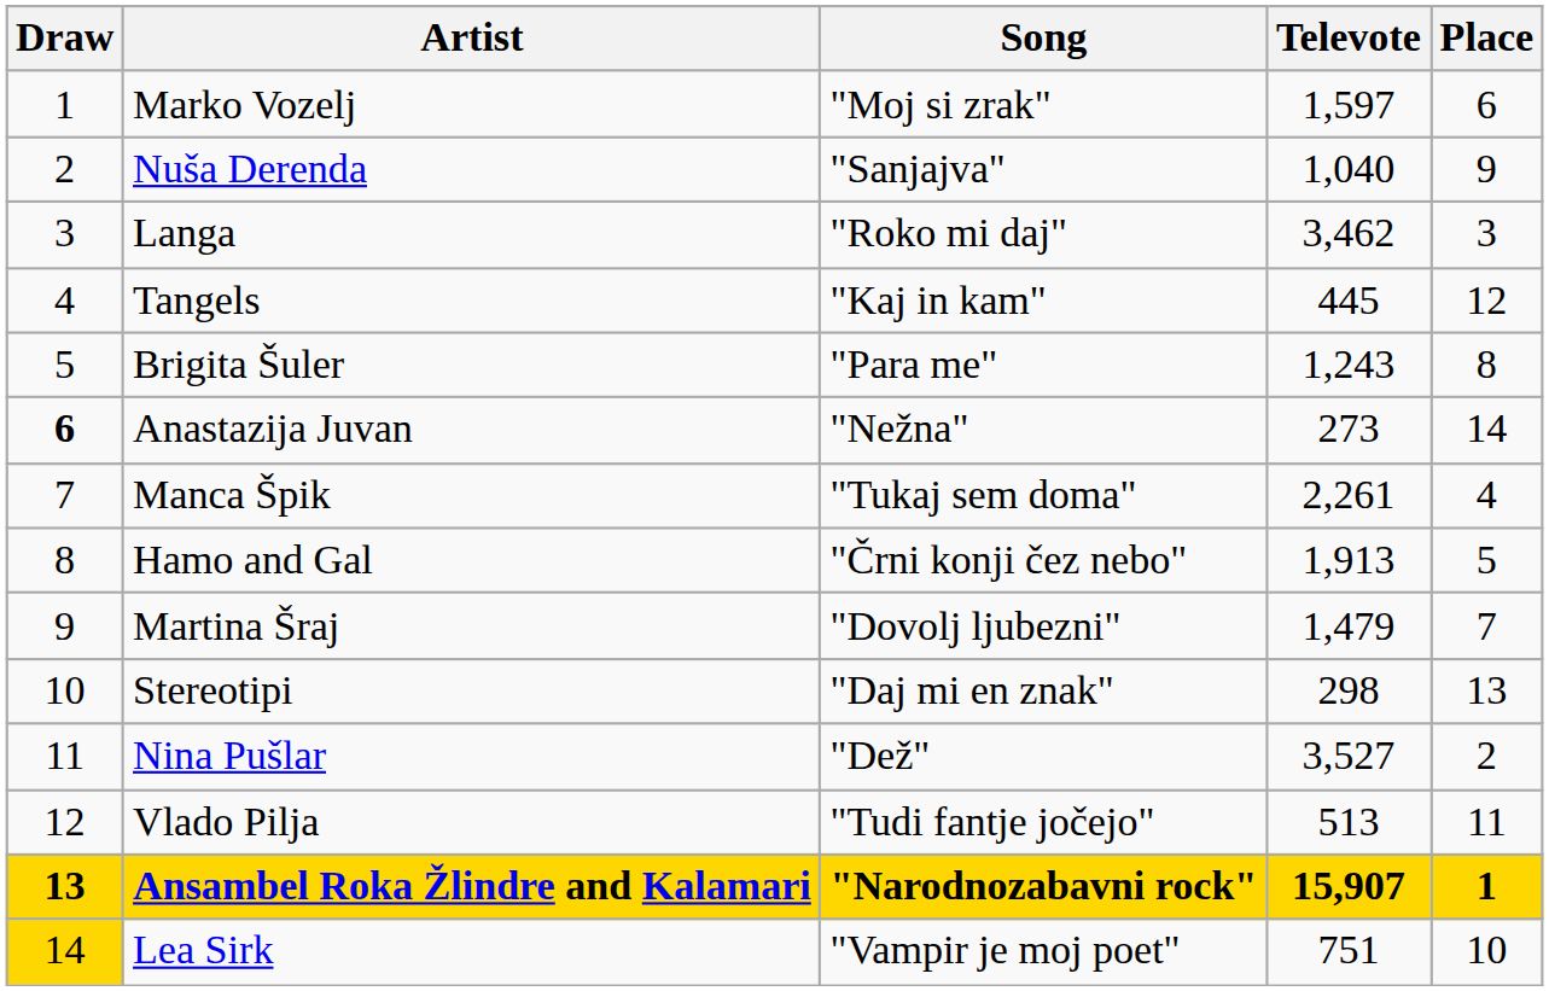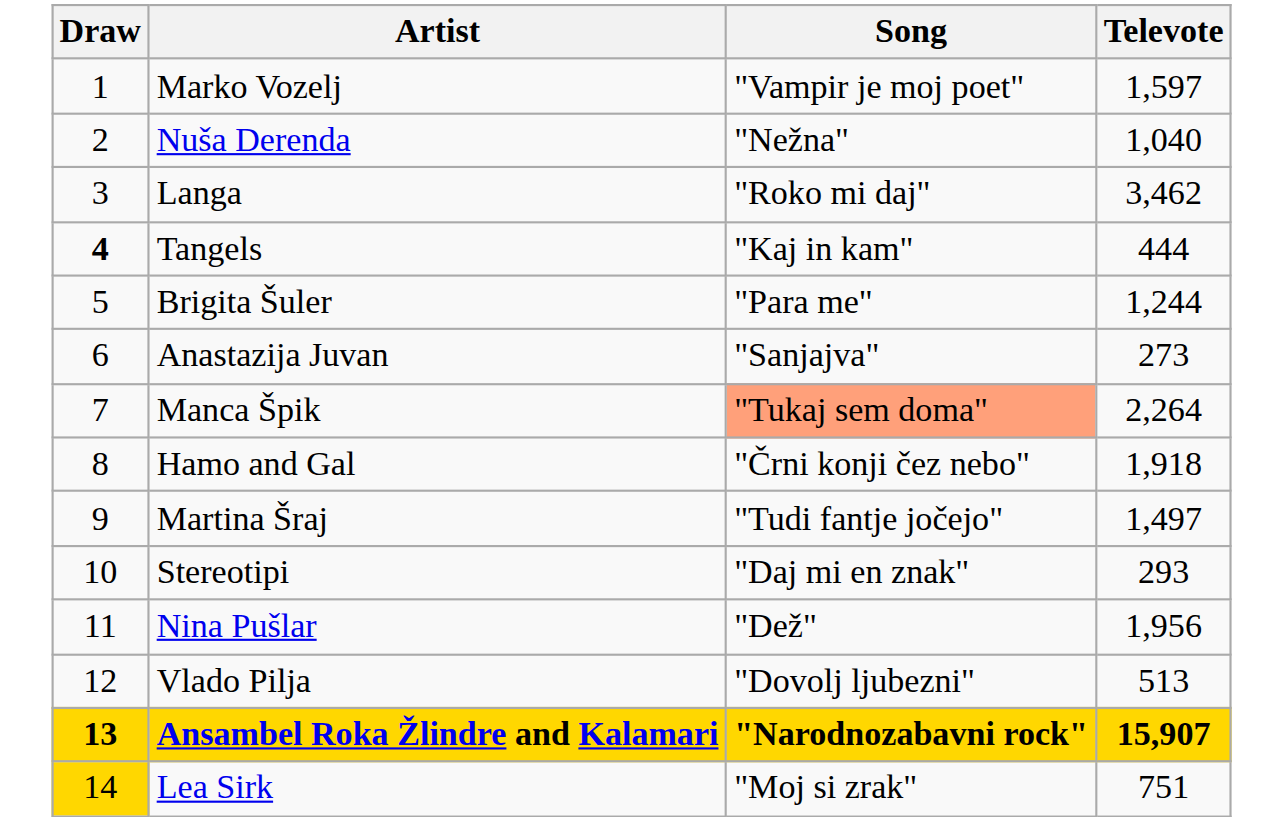- column: Place | 6 | 9 | 3 | 12 | 8 | 14 | 4 | 5 | 7 | 13 | 2 | 11 | 1 | 10
Marko Vozelj | Song: "Moj si zrak" -> "Vampir je moj poet"
Nuša Derenda | Song: "Sanjajva" -> "Nežna"
Tangels | Draw: normal -> bold
Tangels | Televote: 445 -> 444
Brigita Šuler | Televote: 1,243 -> 1,244
Anastazija Juvan | Draw: bold -> normal
Anastazija Juvan | Song: "Nežna" -> "Sanjajva"
Manca Špik | Song: no background -> lightsalmon background
Manca Špik | Televote: 2,261 -> 2,264
Hamo and Gal | Televote: 1,913 -> 1,918
Martina Šraj | Song: "Dovolj ljubezni" -> "Tudi fantje jočejo"
Martina Šraj | Televote: 1,479 -> 1,497
Stereotipi | Televote: 298 -> 293
Nina Pušlar | Televote: 3,527 -> 1,956
Vlado Pilja | Song: "Tudi fantje jočejo" -> "Dovolj ljubezni"
Lea Sirk | Song: "Vampir je moj poet" -> "Moj si zrak"
